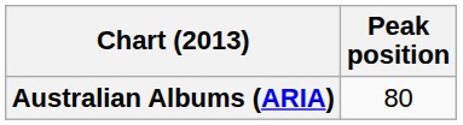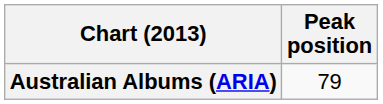Australian Albums (ARIA) | Peak position: 80 -> 79
